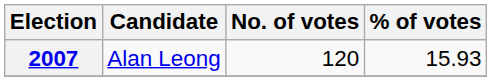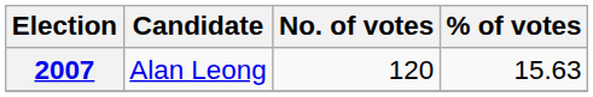2007 | % of votes: 15.93 -> 15.63
